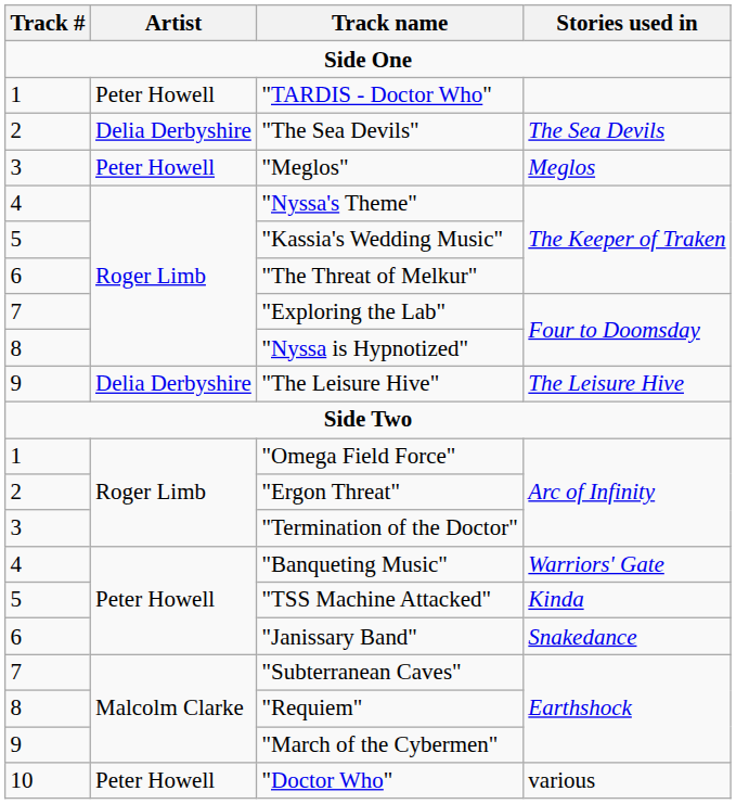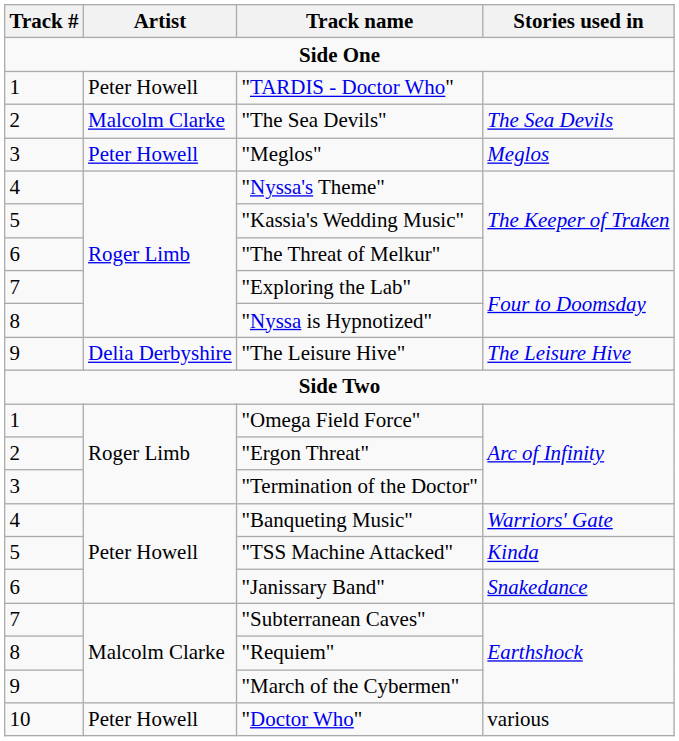"The Sea Devils" | Artist: Delia Derbyshire -> Malcolm Clarke
